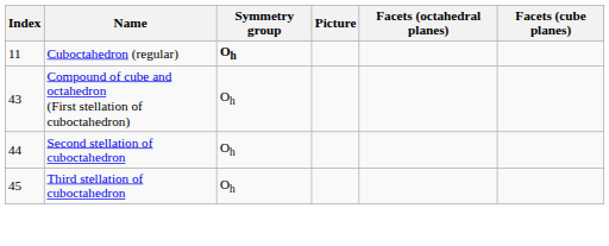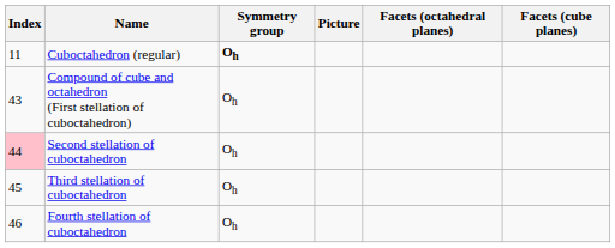Second stellation of cuboctahedron | Index: no background -> pink background
+ row: 46 | Fourth stellation of cuboctahedron | Oh
